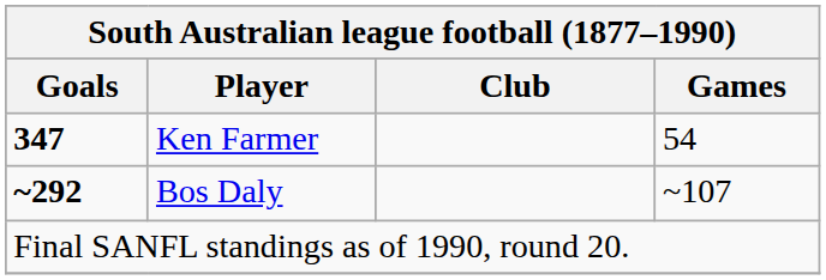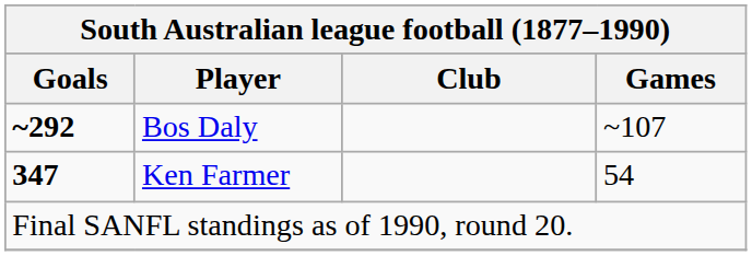rows swapped: Ken Farmer <-> Bos Daly
